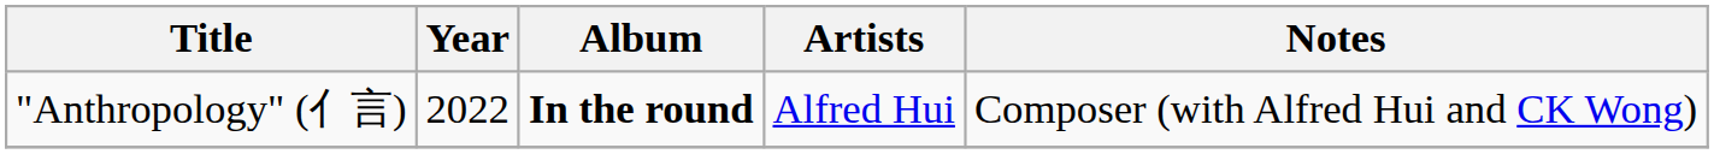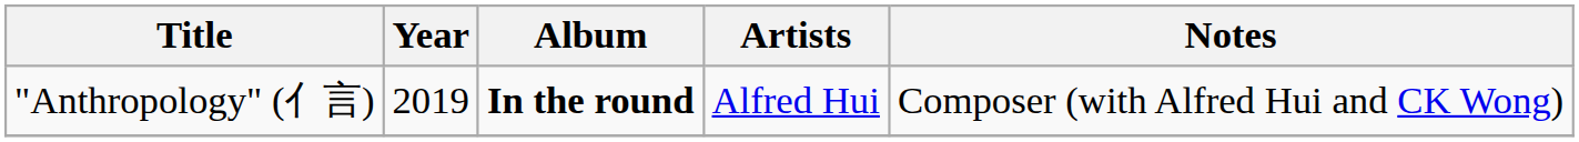"Anthropology" (亻言) | Year: 2022 -> 2019
